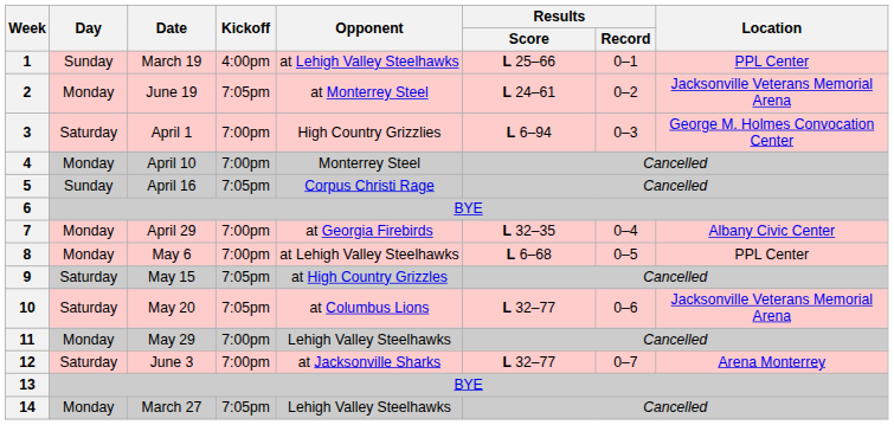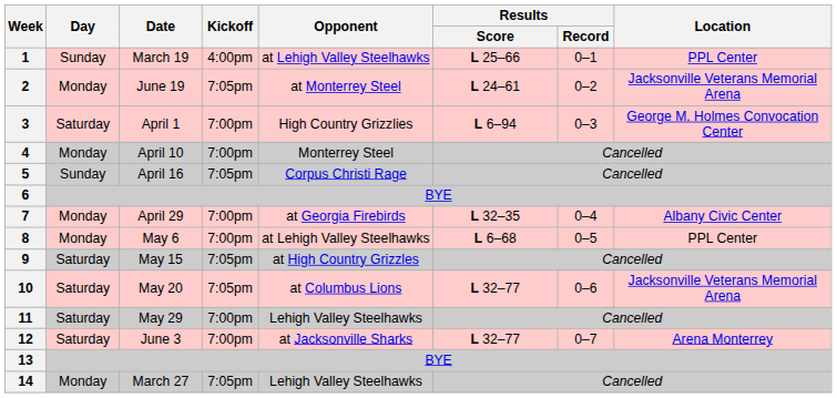11 | Day: Monday -> Saturday
